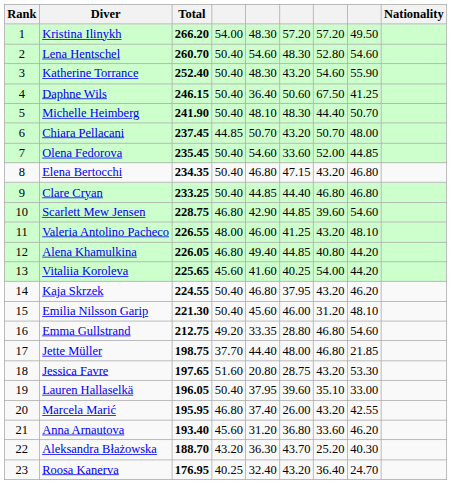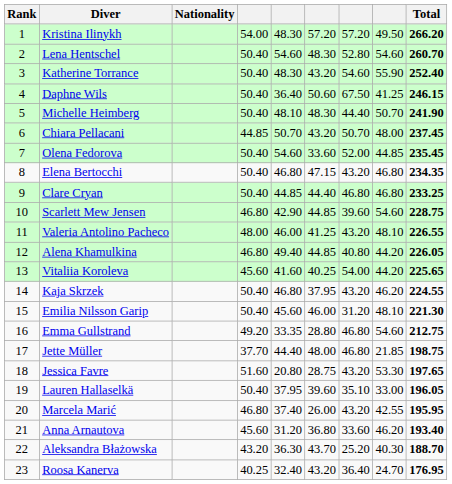columns swapped: Nationality <-> Total
